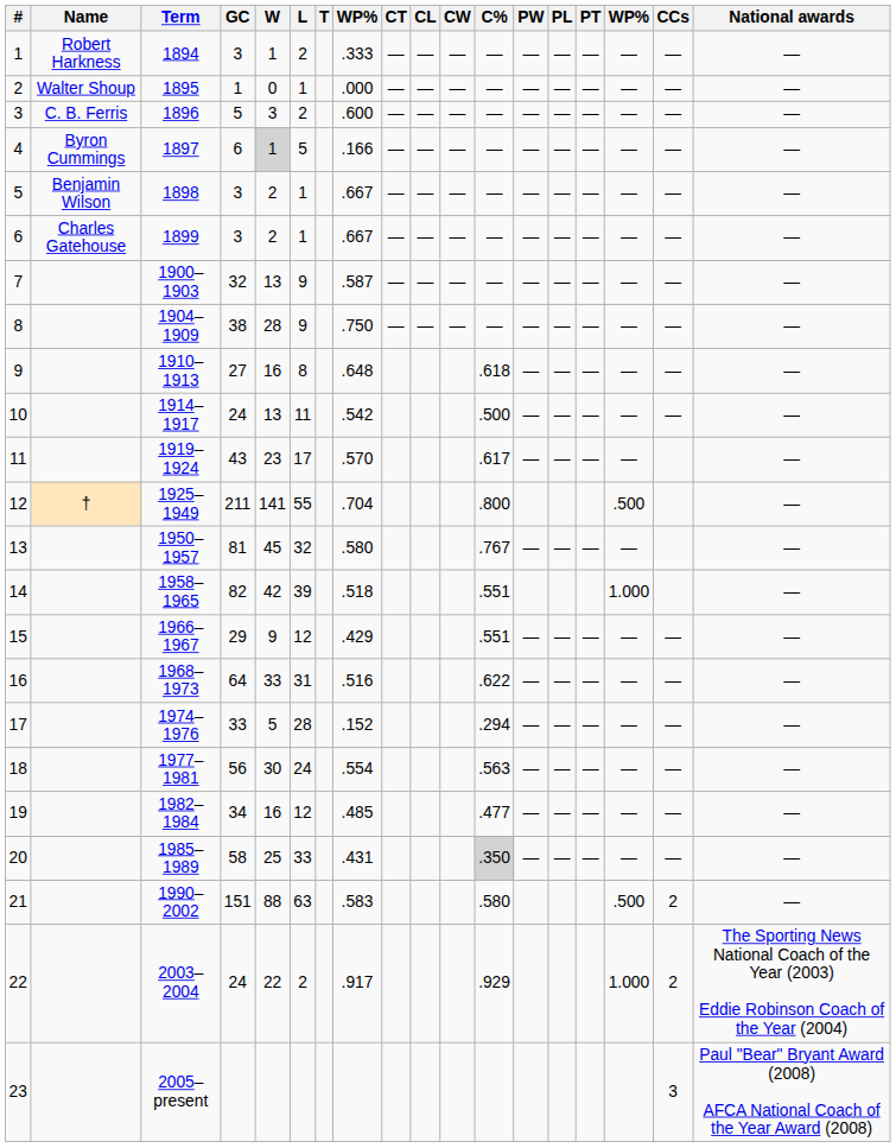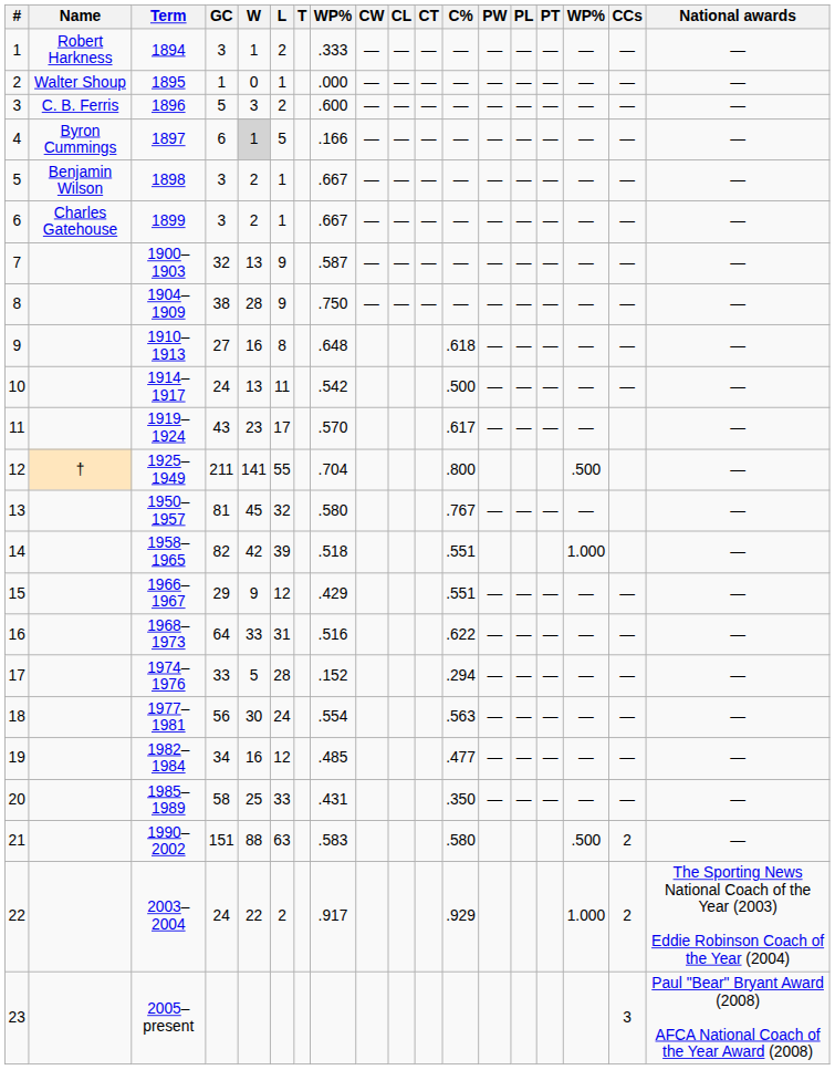columns swapped: CW <-> CT
20 | C%: lightgrey background -> no background
